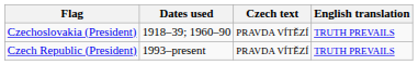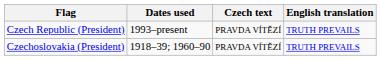rows swapped: Czech Republic (President) <-> Czechoslovakia (President)
